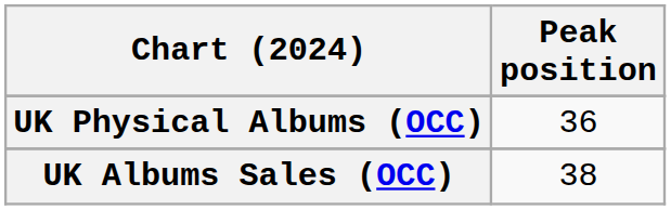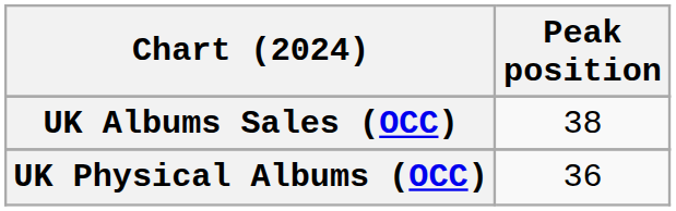rows swapped: UK Albums Sales (OCC) <-> UK Physical Albums (OCC)
